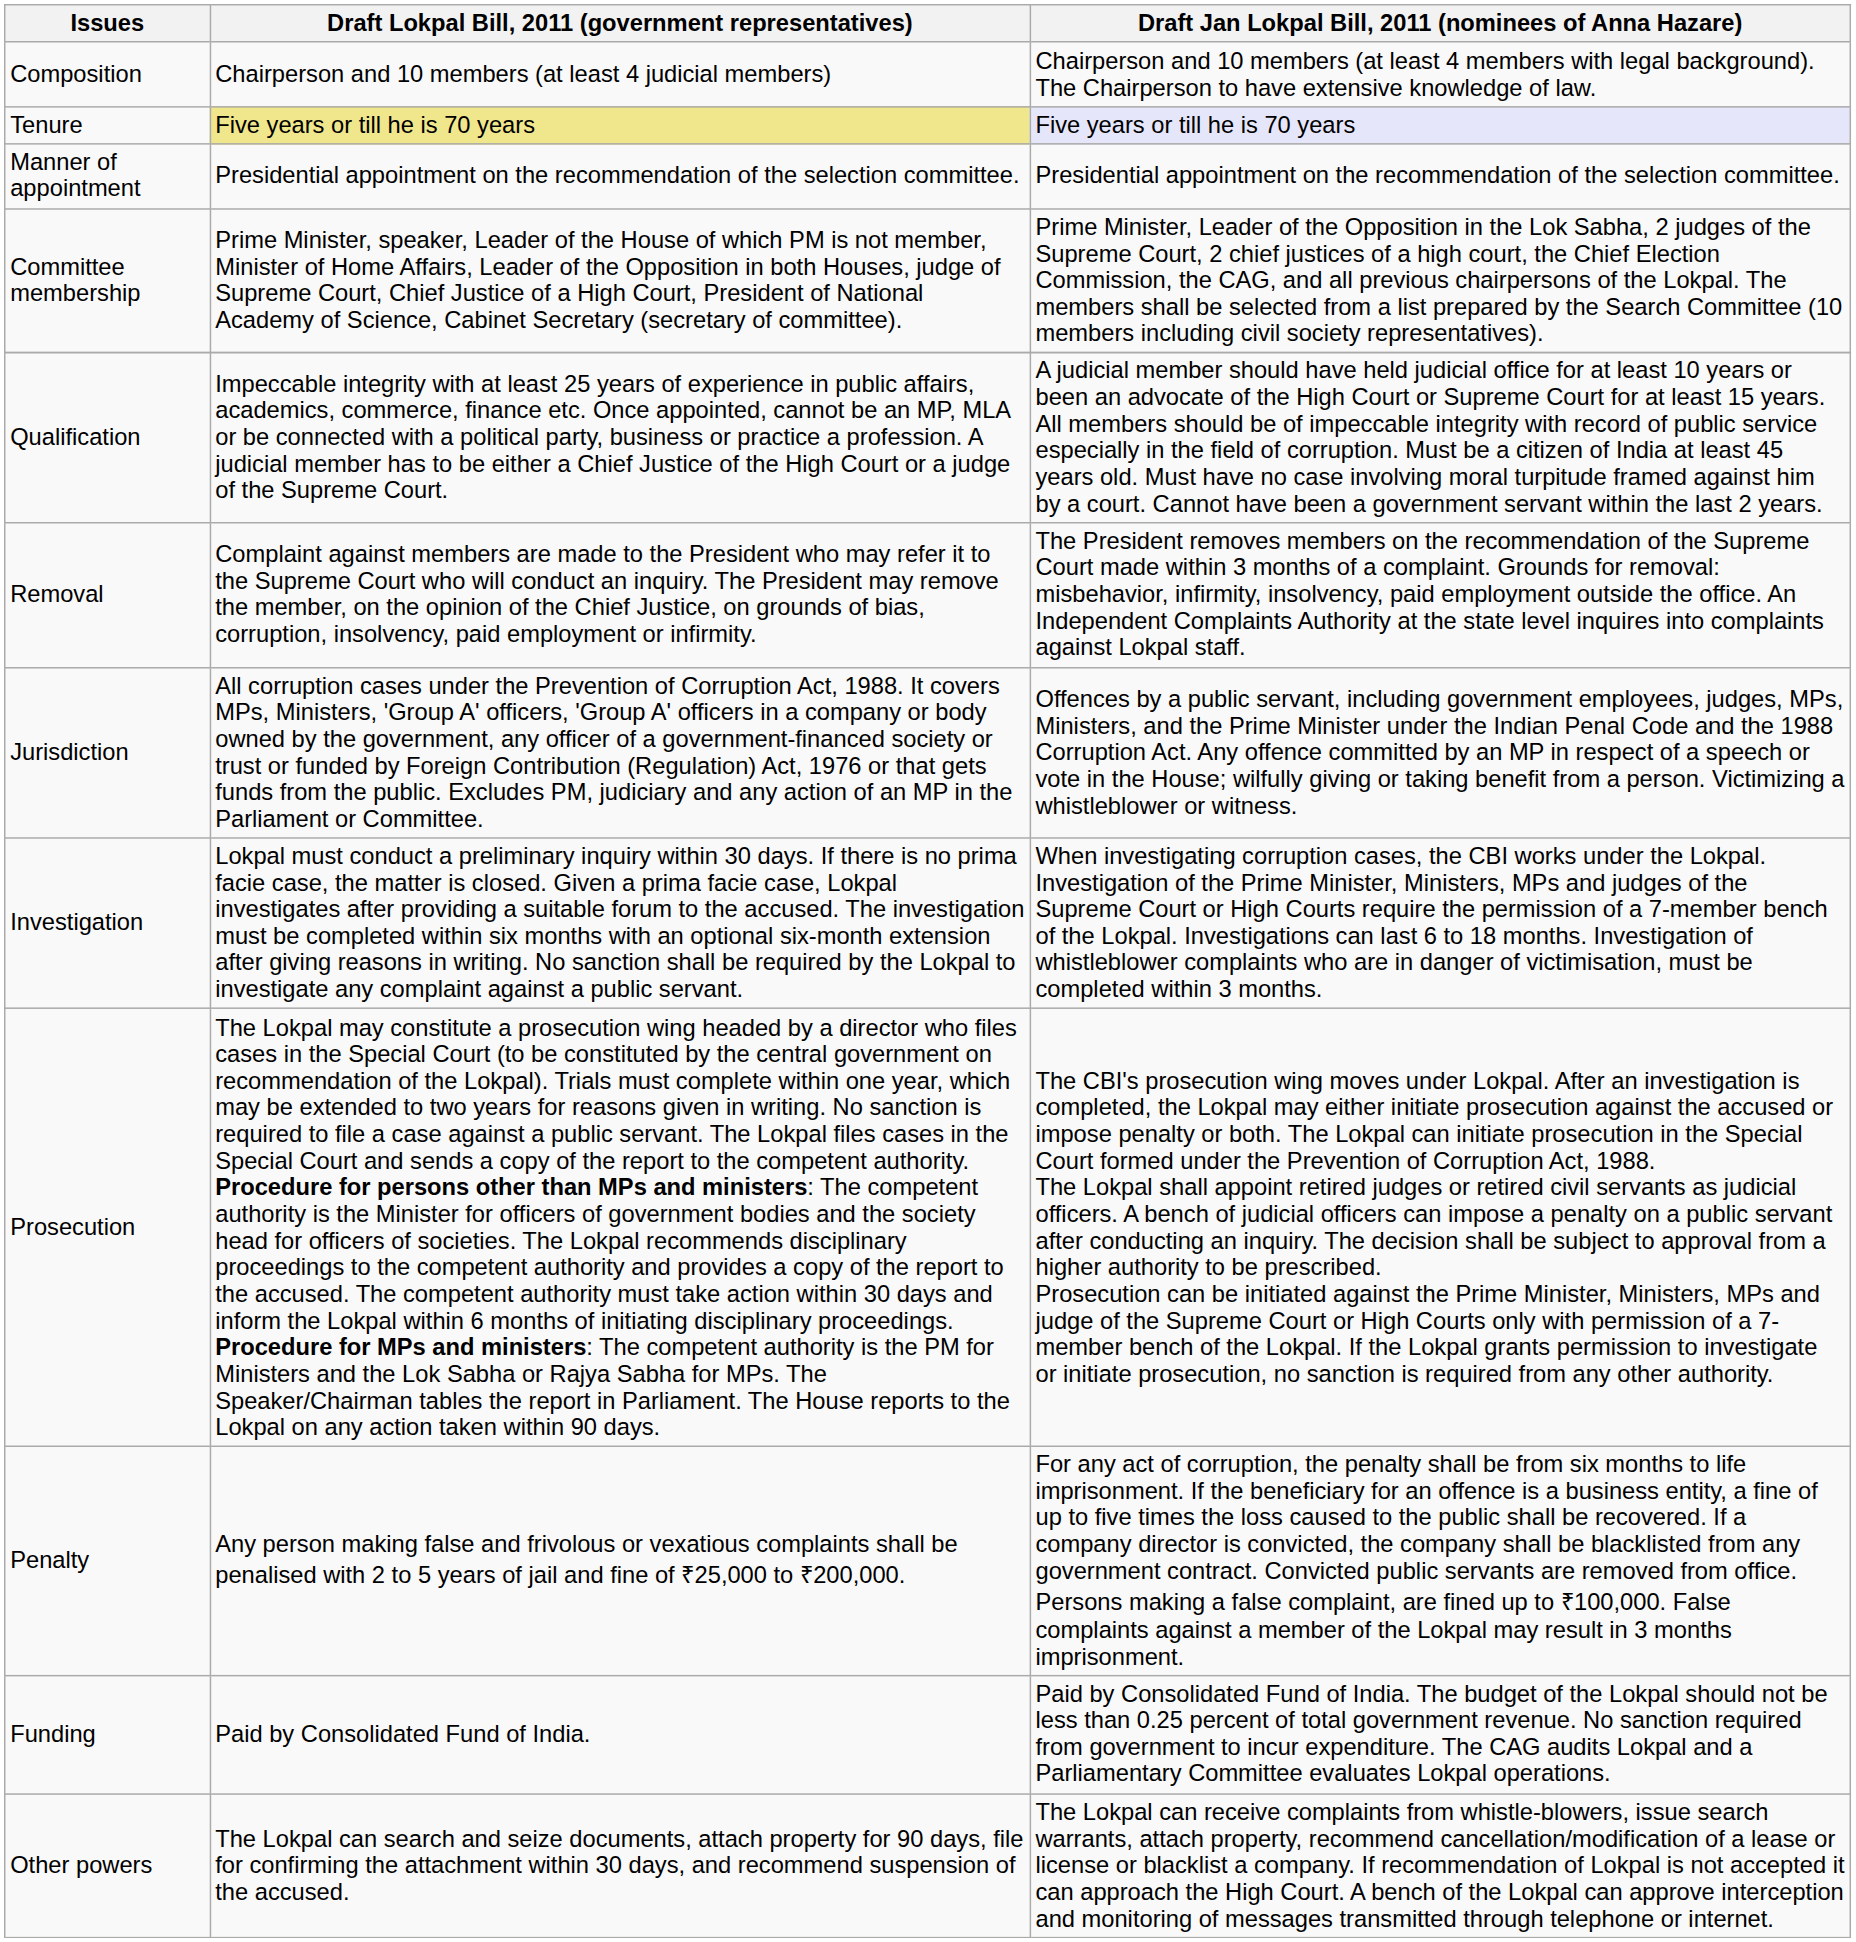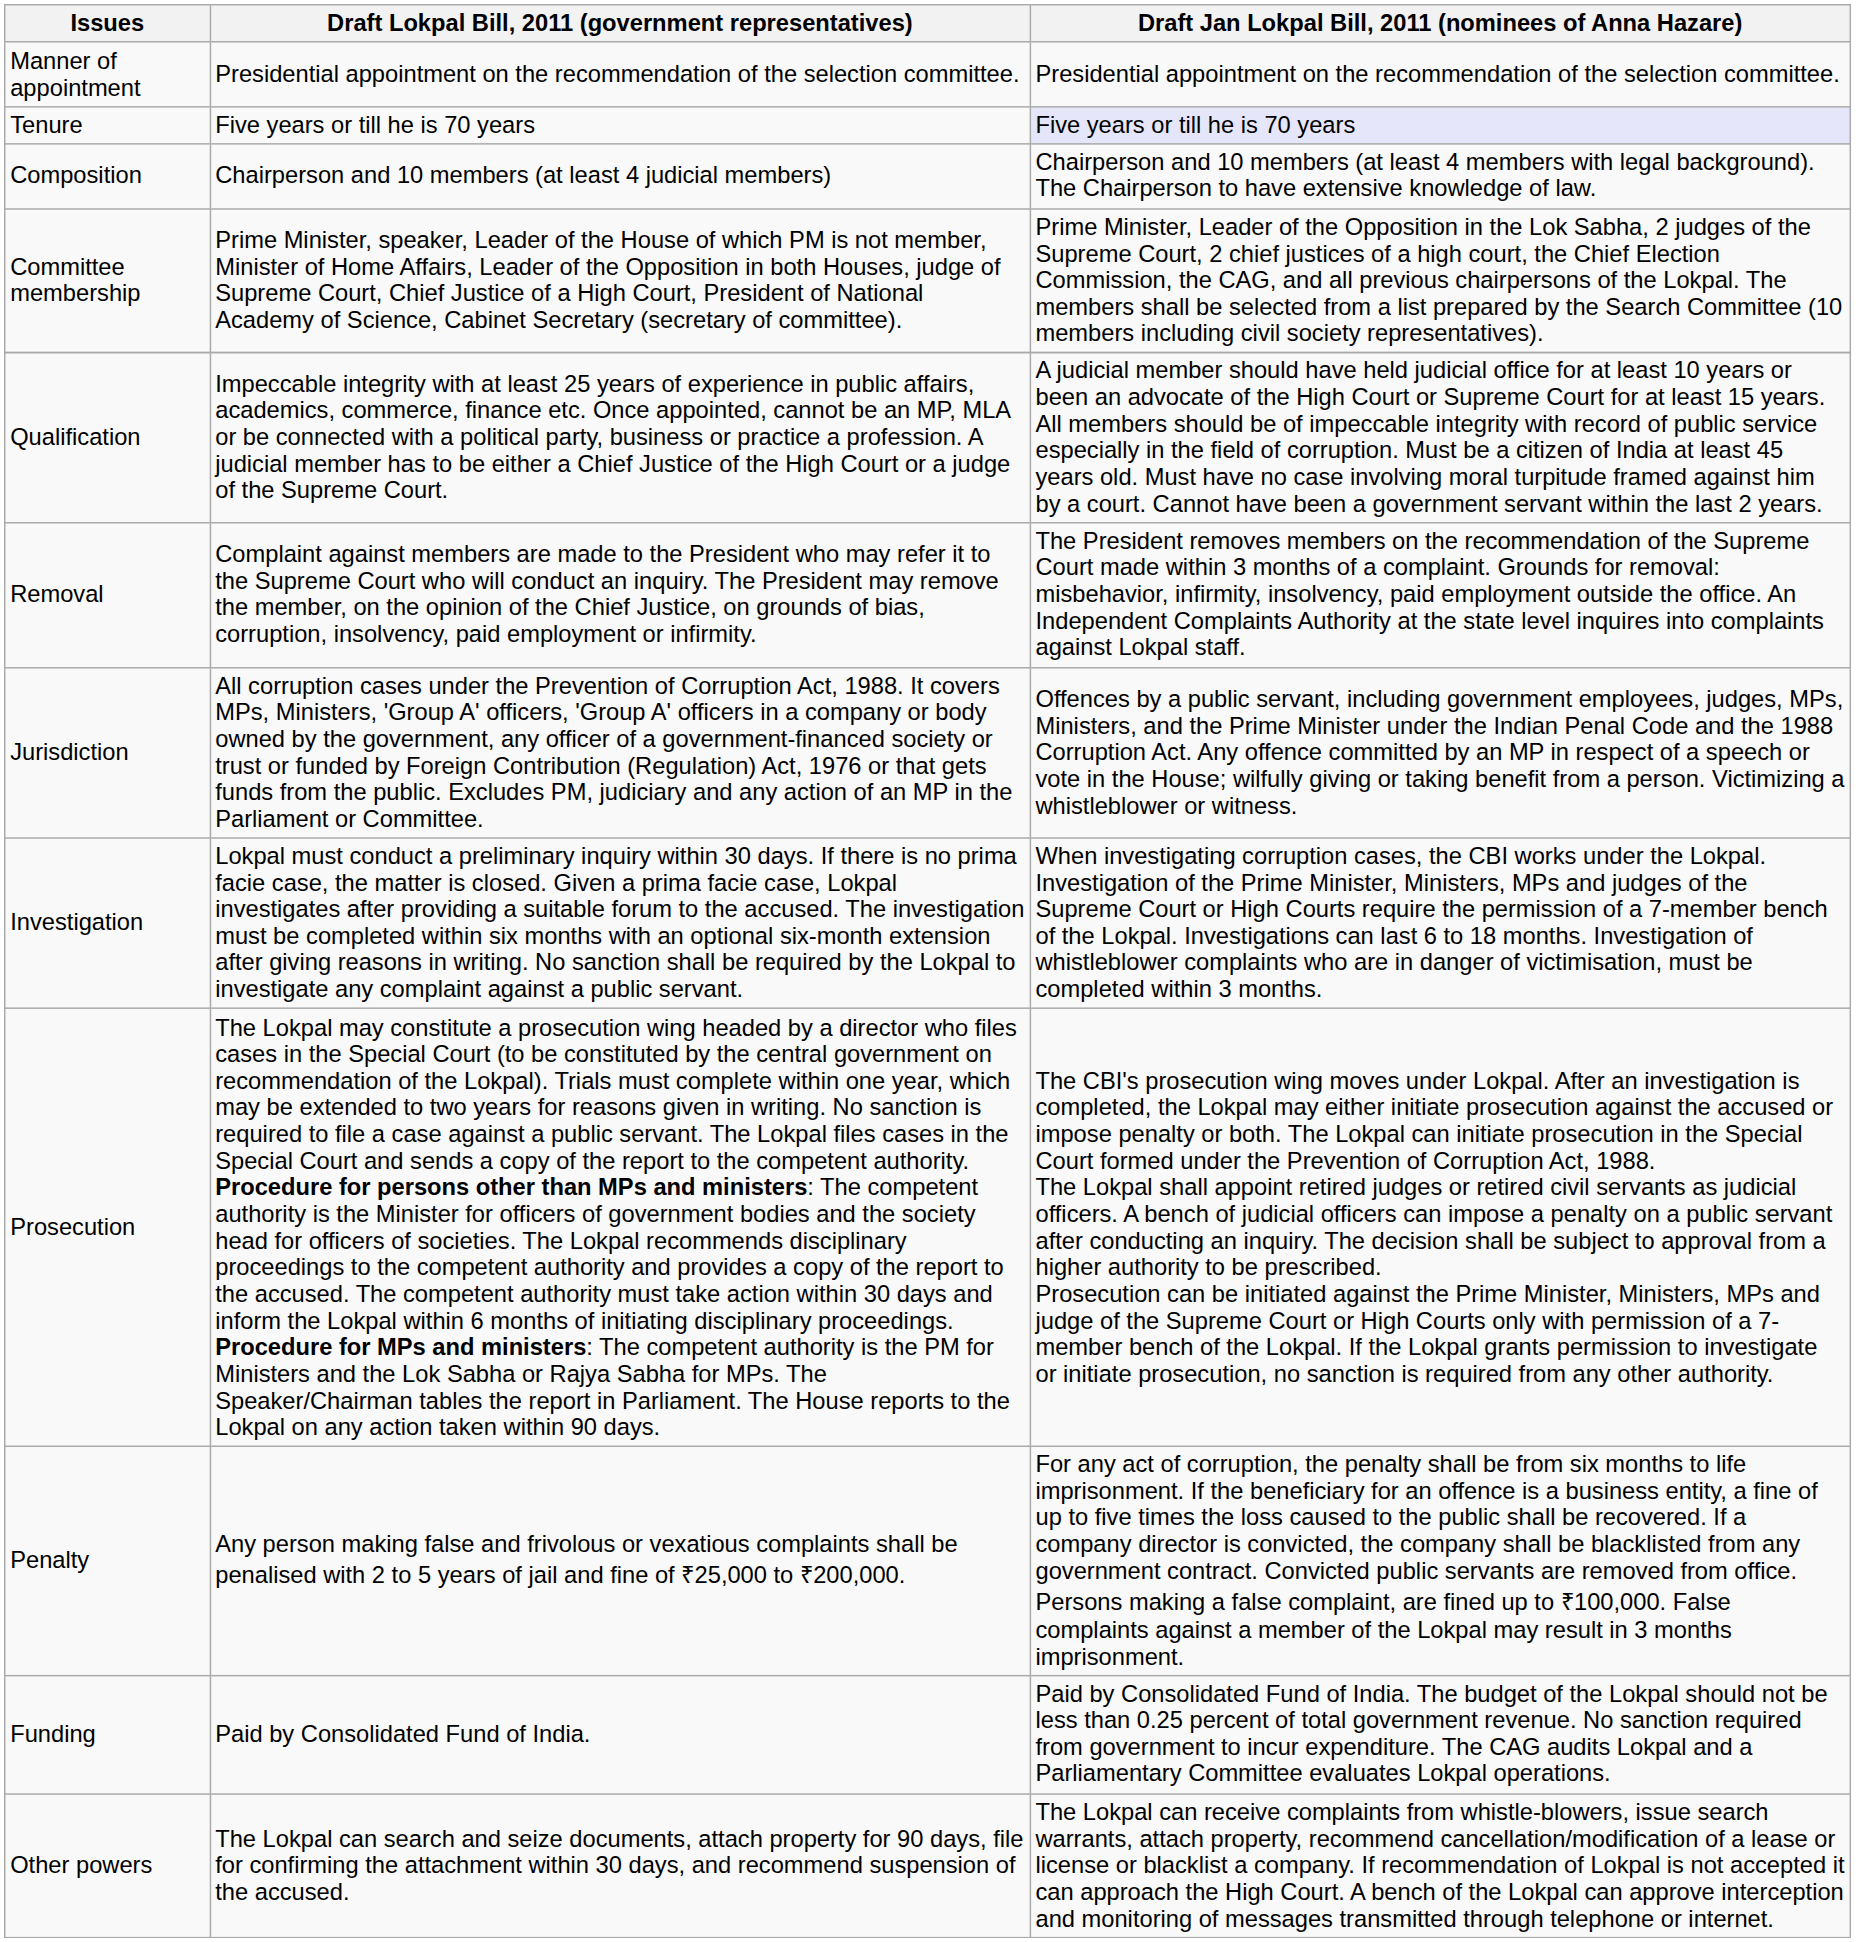rows swapped: Composition <-> Manner of appointment
Tenure | Draft Lokpal Bill, 2011 (government representatives): khaki background -> no background
